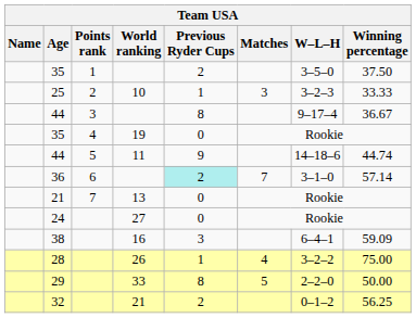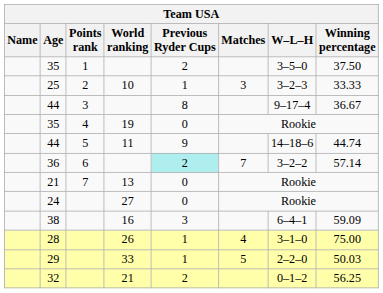36 | W–L–H: 3–1–0 -> 3–2–2
28 | W–L–H: 3–2–2 -> 3–1–0
29 | Previous Ryder Cups: 8 -> 1
29 | Winning percentage: 50.00 -> 50.03
